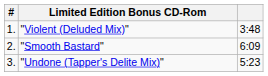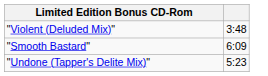- column: # | 1. | 2. | 3.
